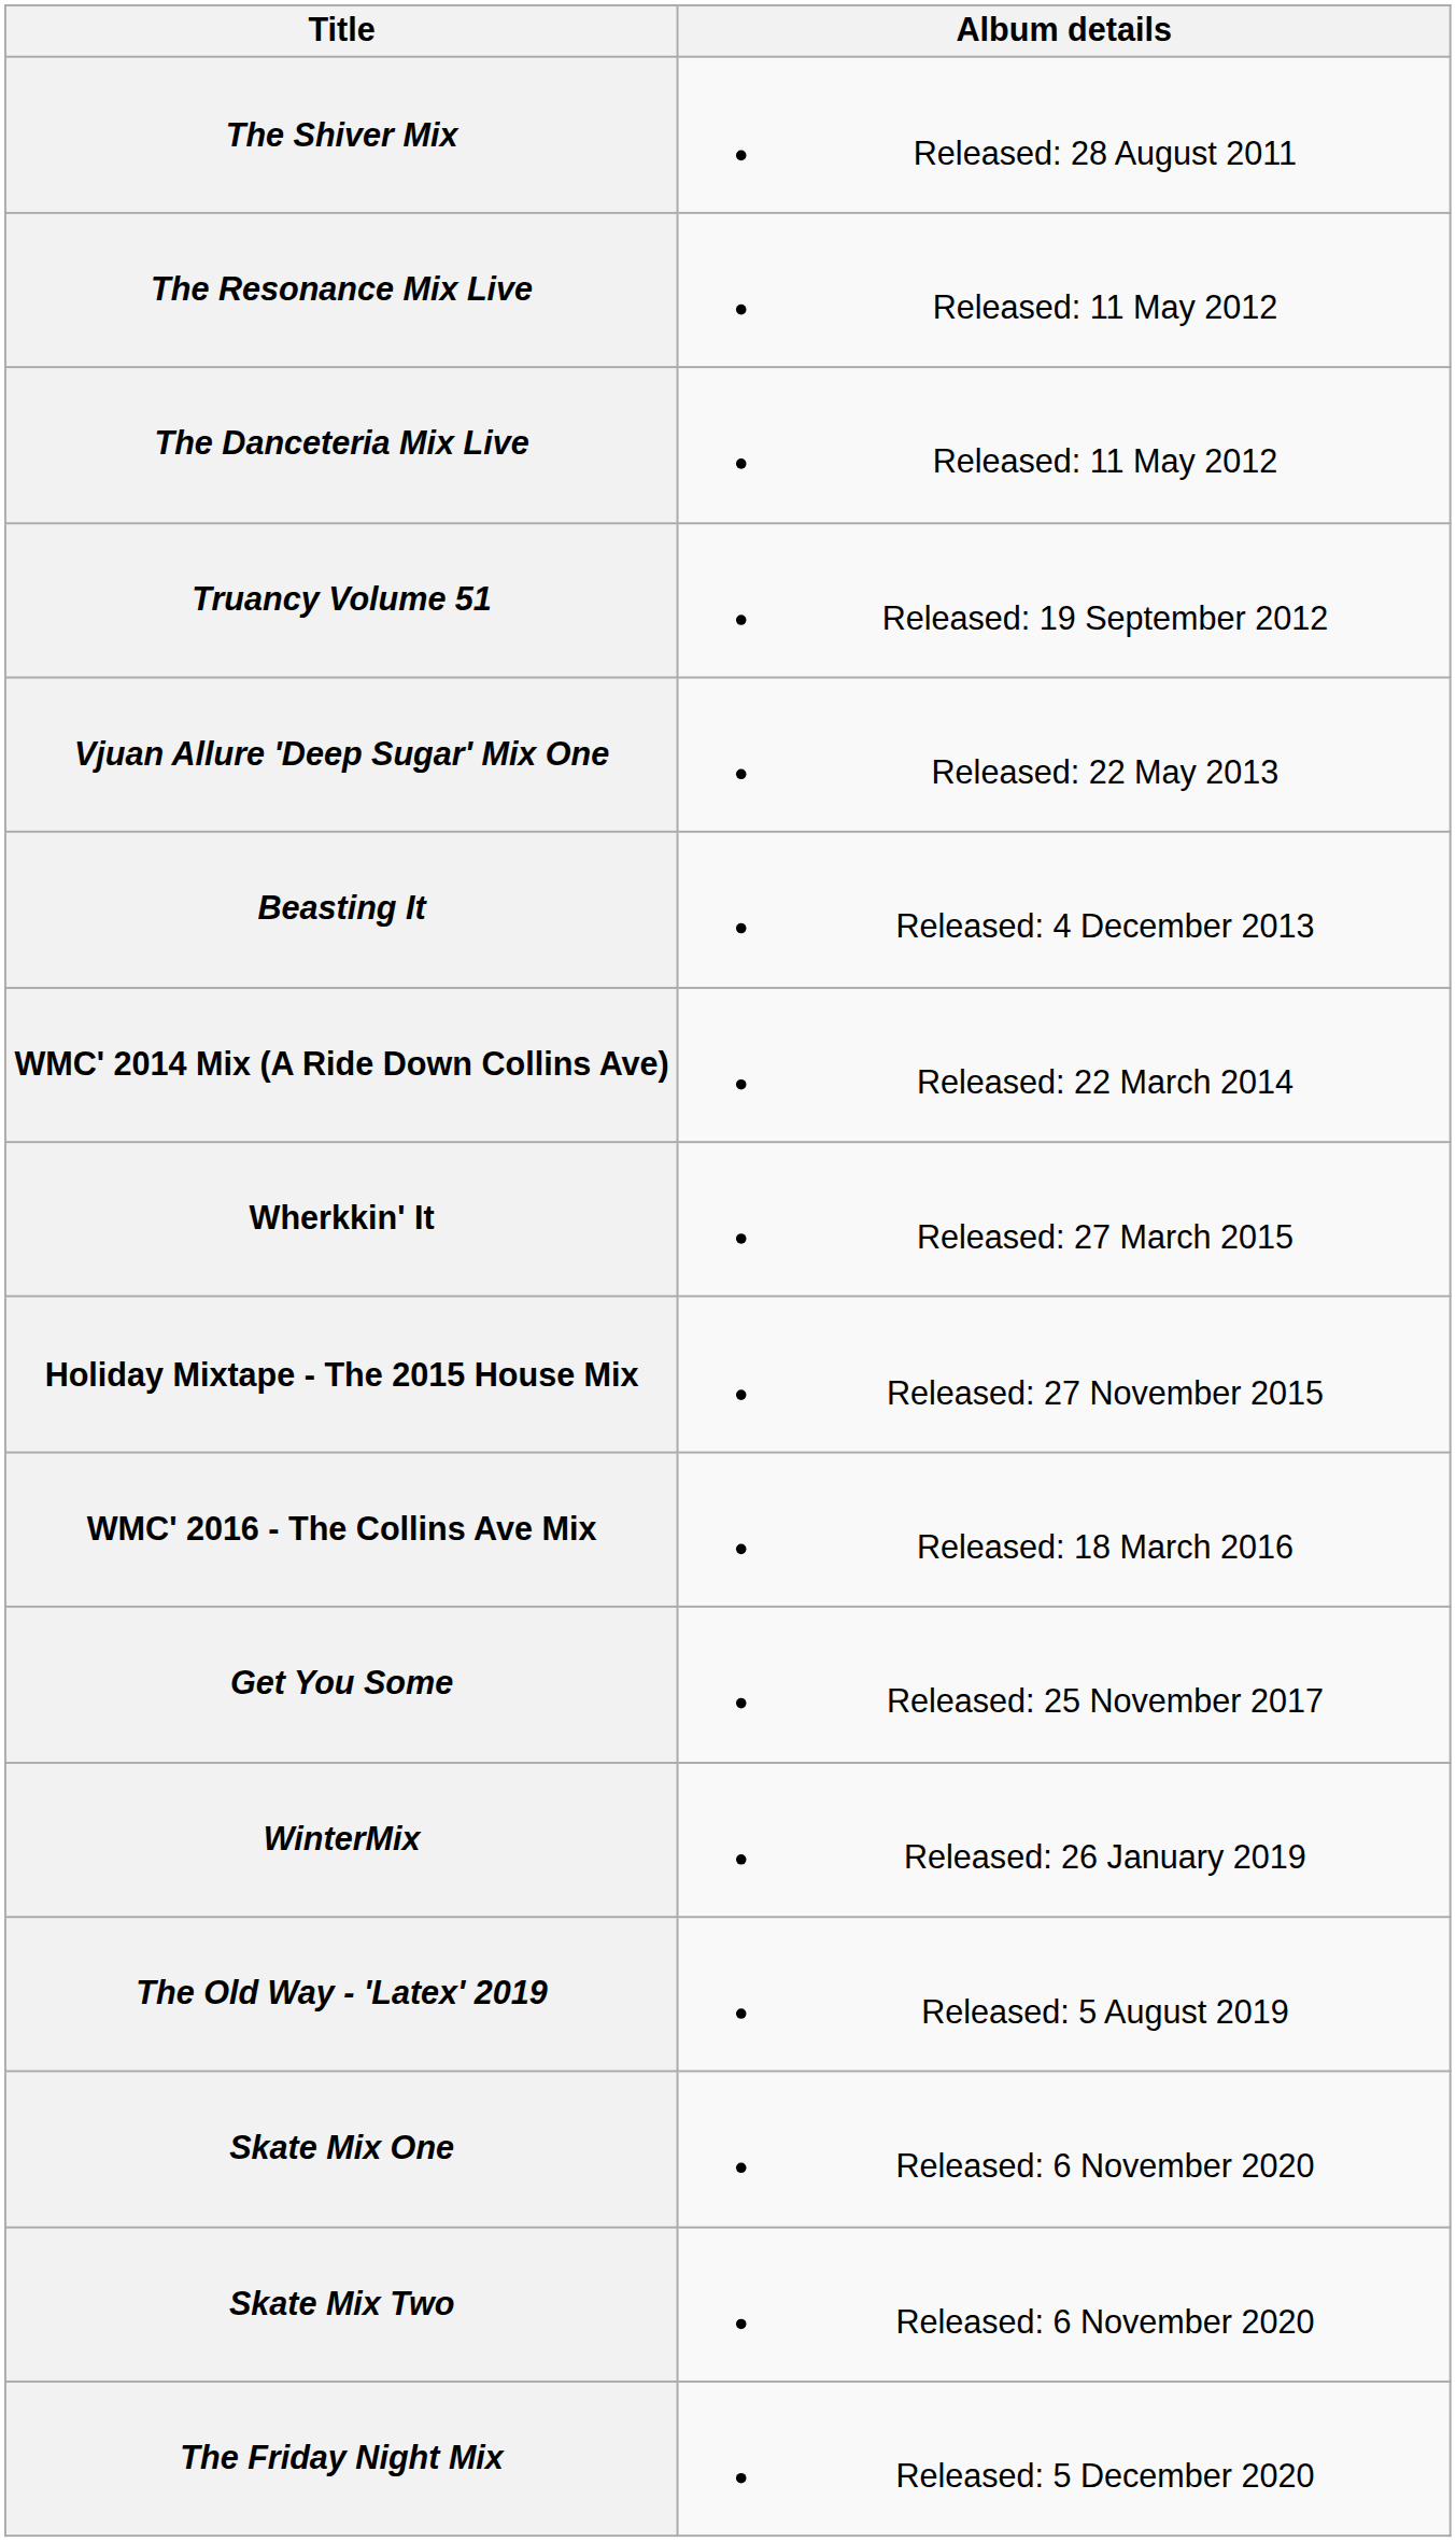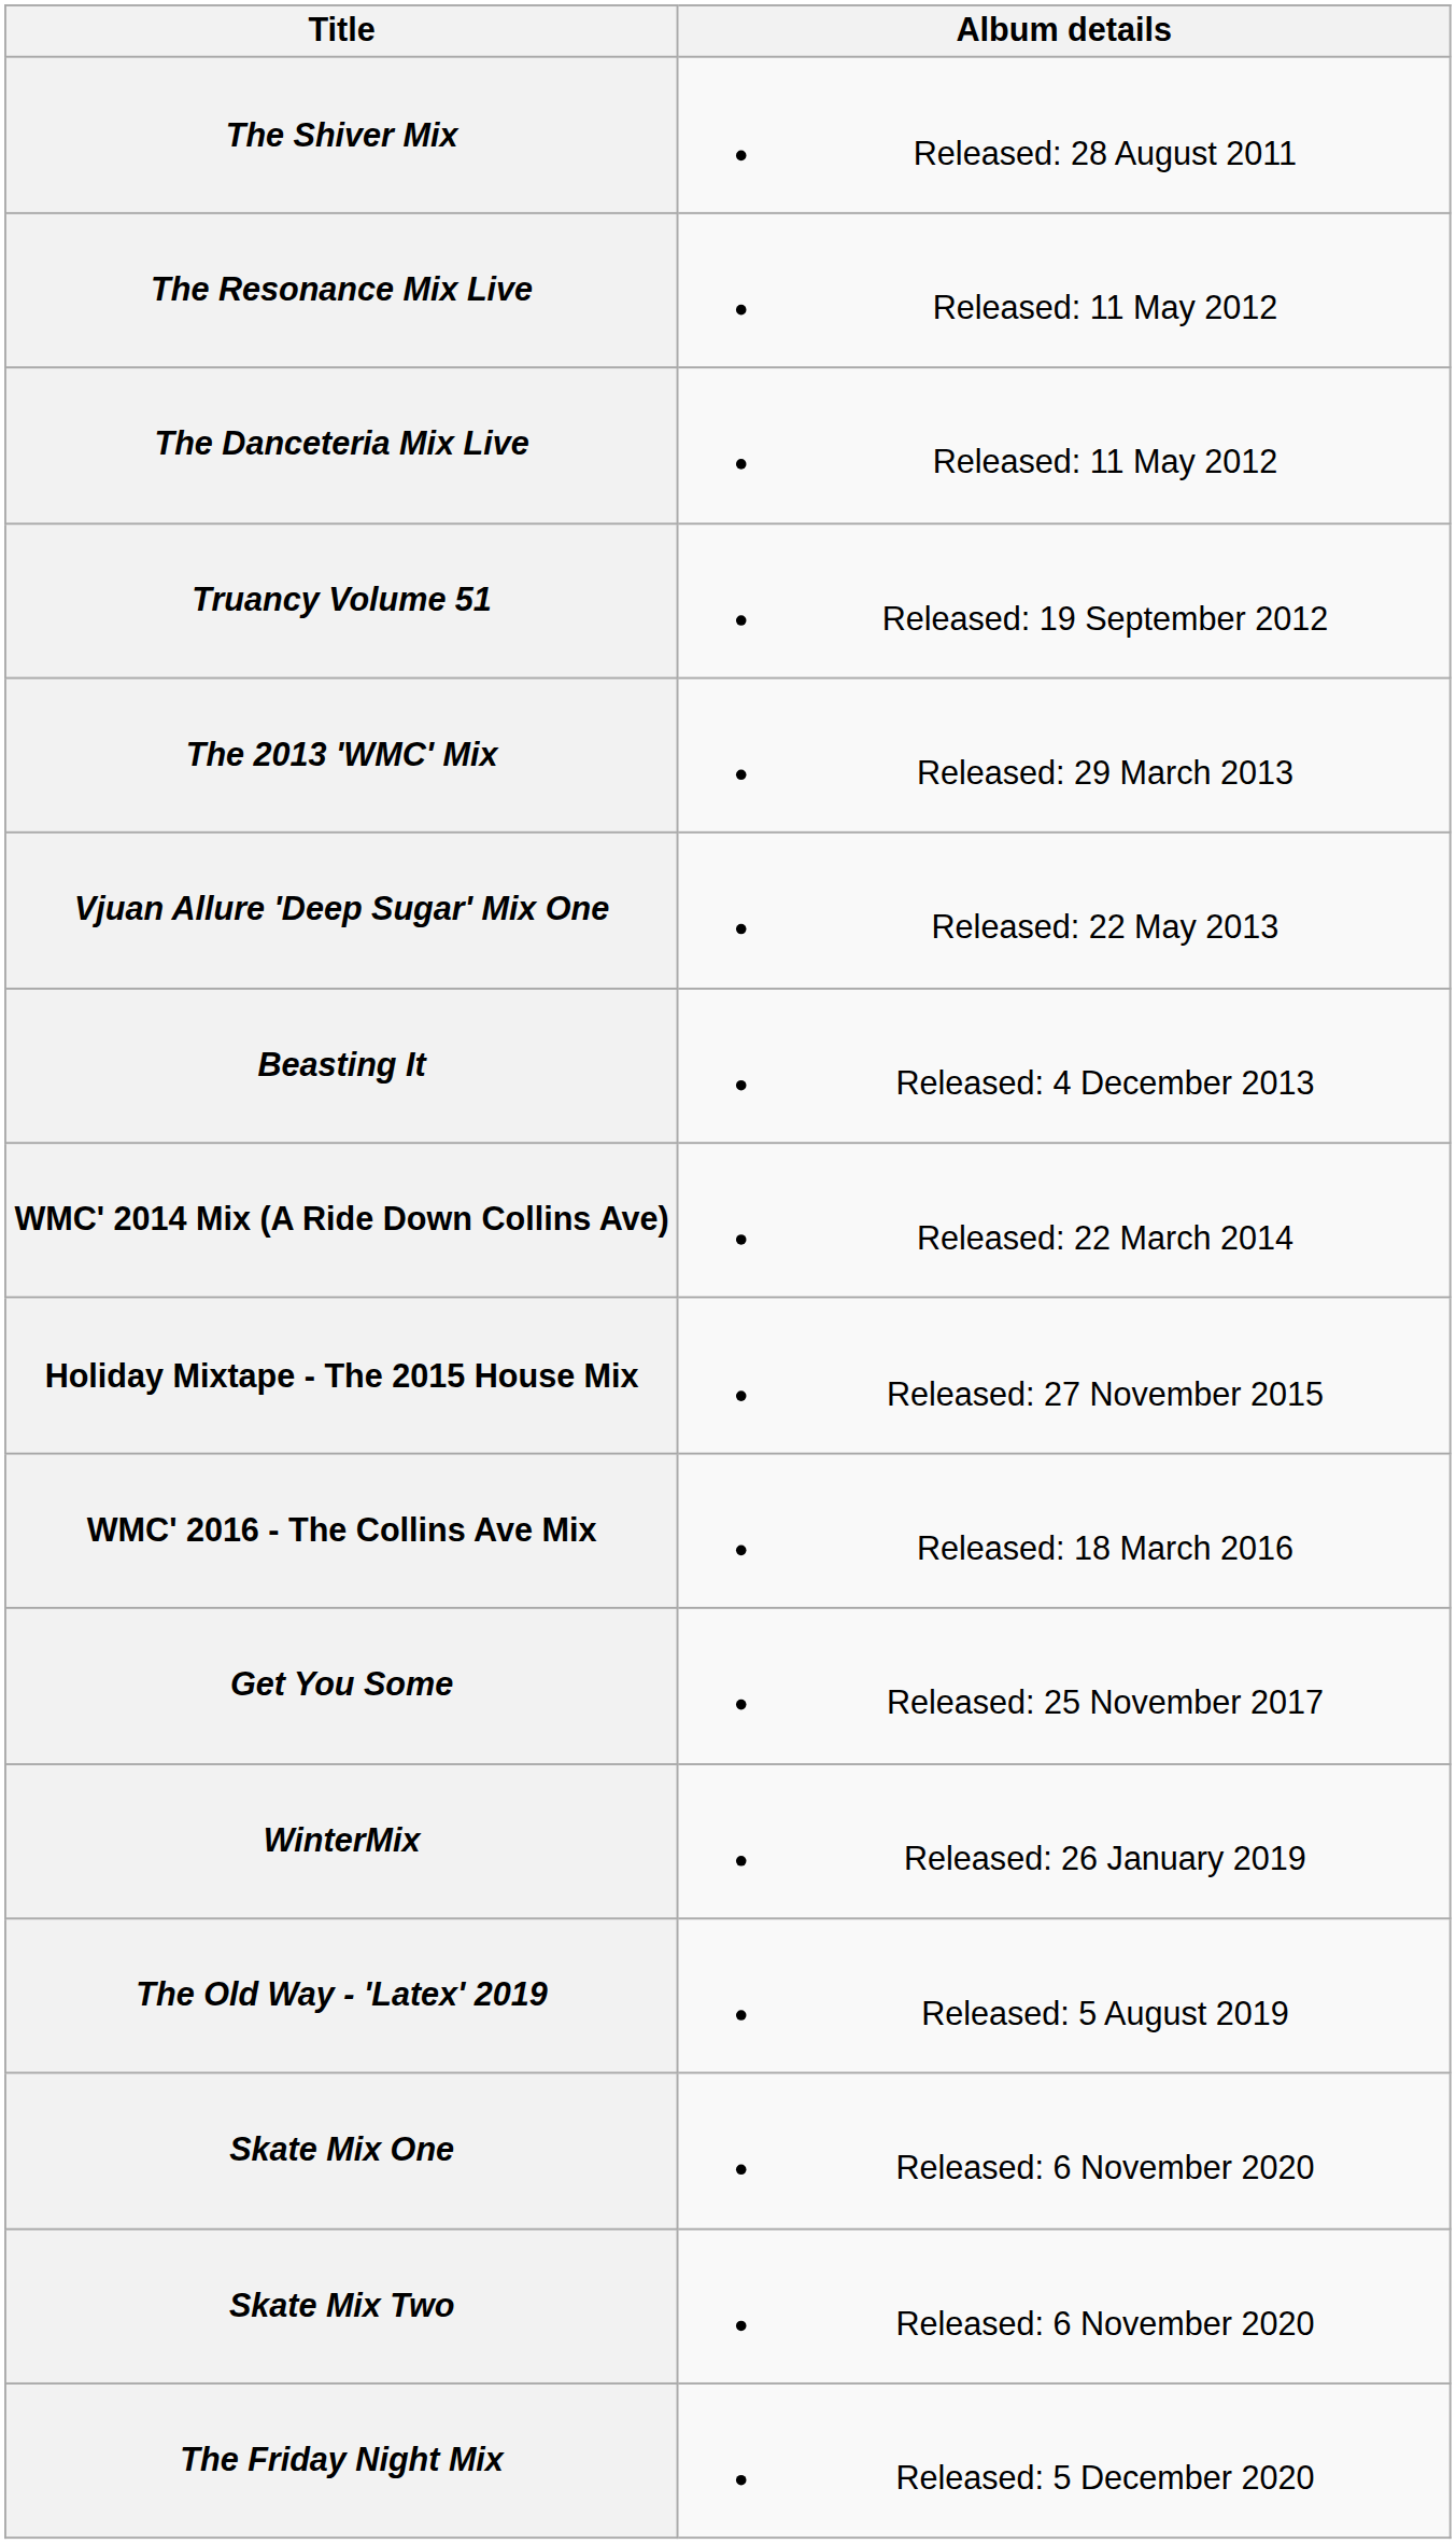+ row: The 2013 'WMC' Mix | Released: 29 March 2013
- row: Wherkkin' It | Released: 27 March 2015
